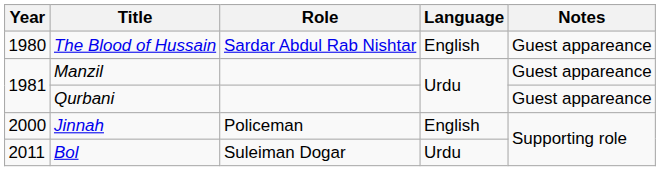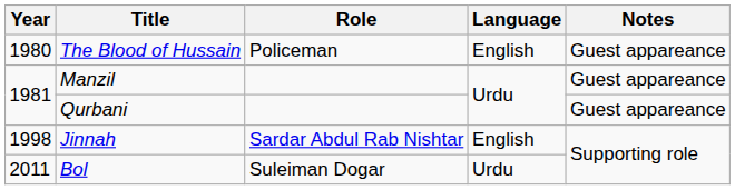The Blood of Hussain | Role: Sardar Abdul Rab Nishtar -> Policeman
Jinnah | Year: 2000 -> 1998
Jinnah | Role: Policeman -> Sardar Abdul Rab Nishtar
